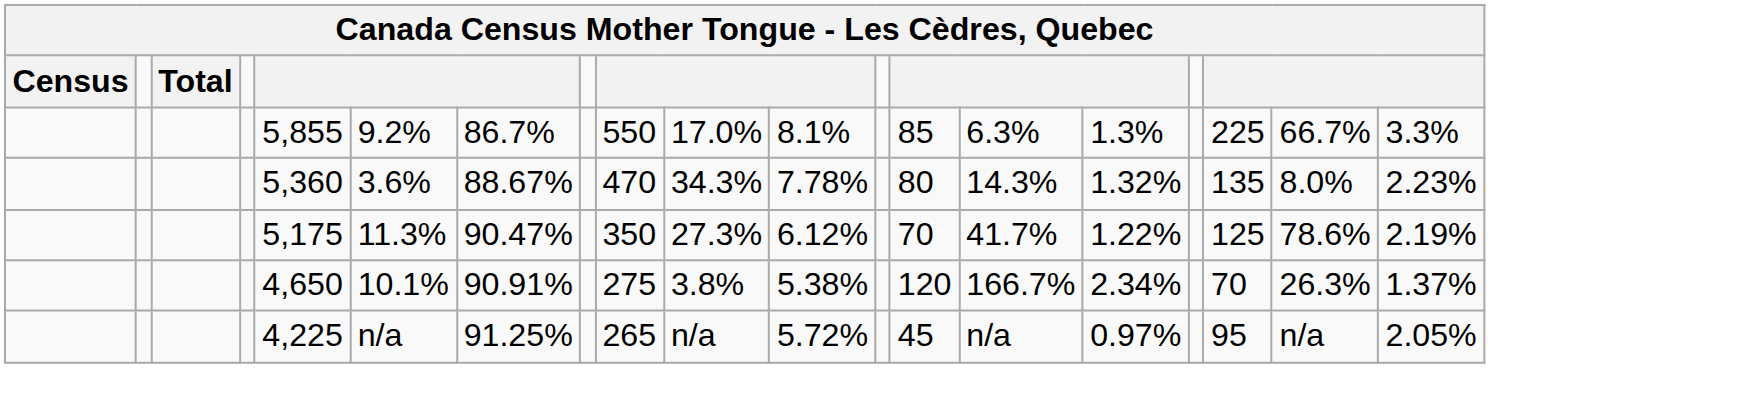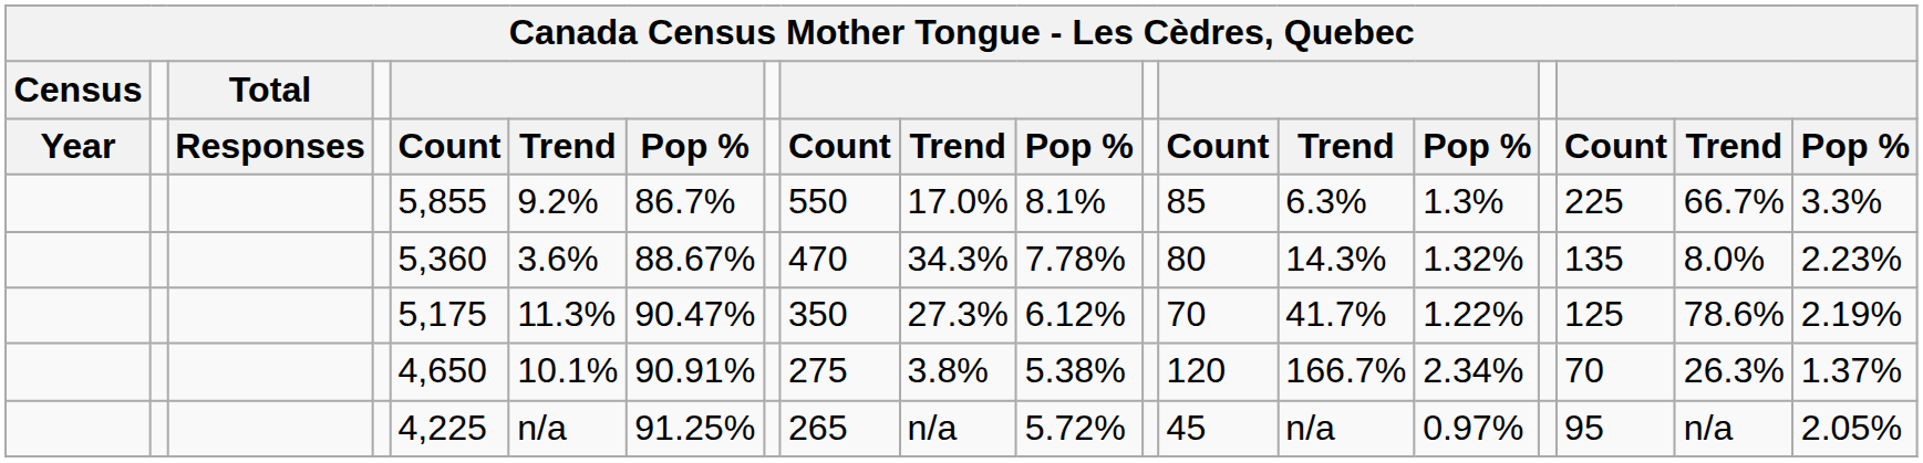+ row: Year | Responses | Count | Trend | Pop % | Count | Trend | Pop % | Count | Trend | Pop % | Count | Trend | Pop %
